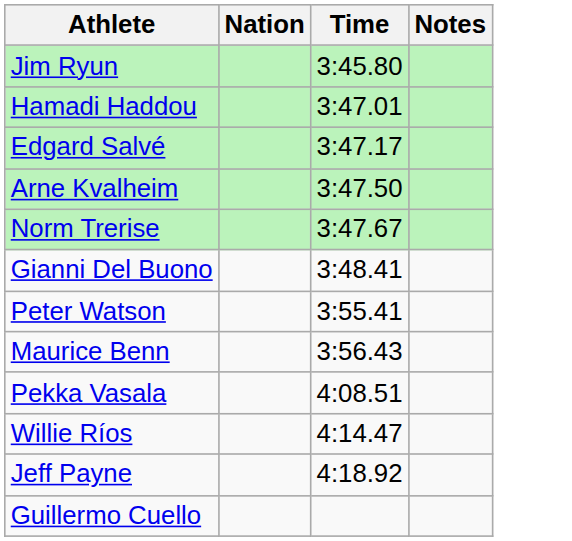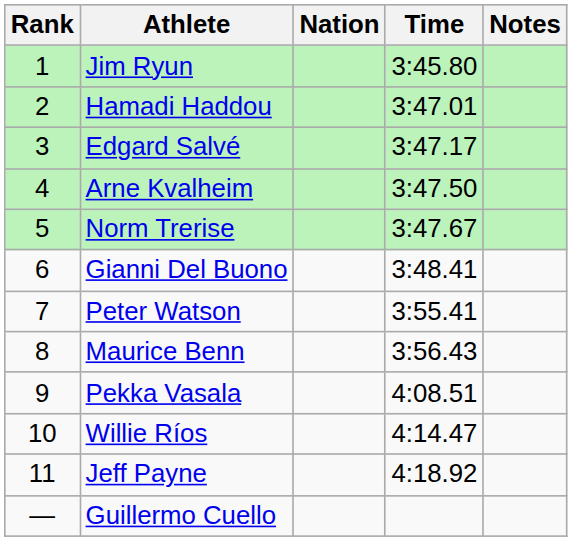+ column: Rank | 1 | 2 | 3 | 4 | 5 | 6 | 7 | 8 | 9 | 10 | 11 | —
